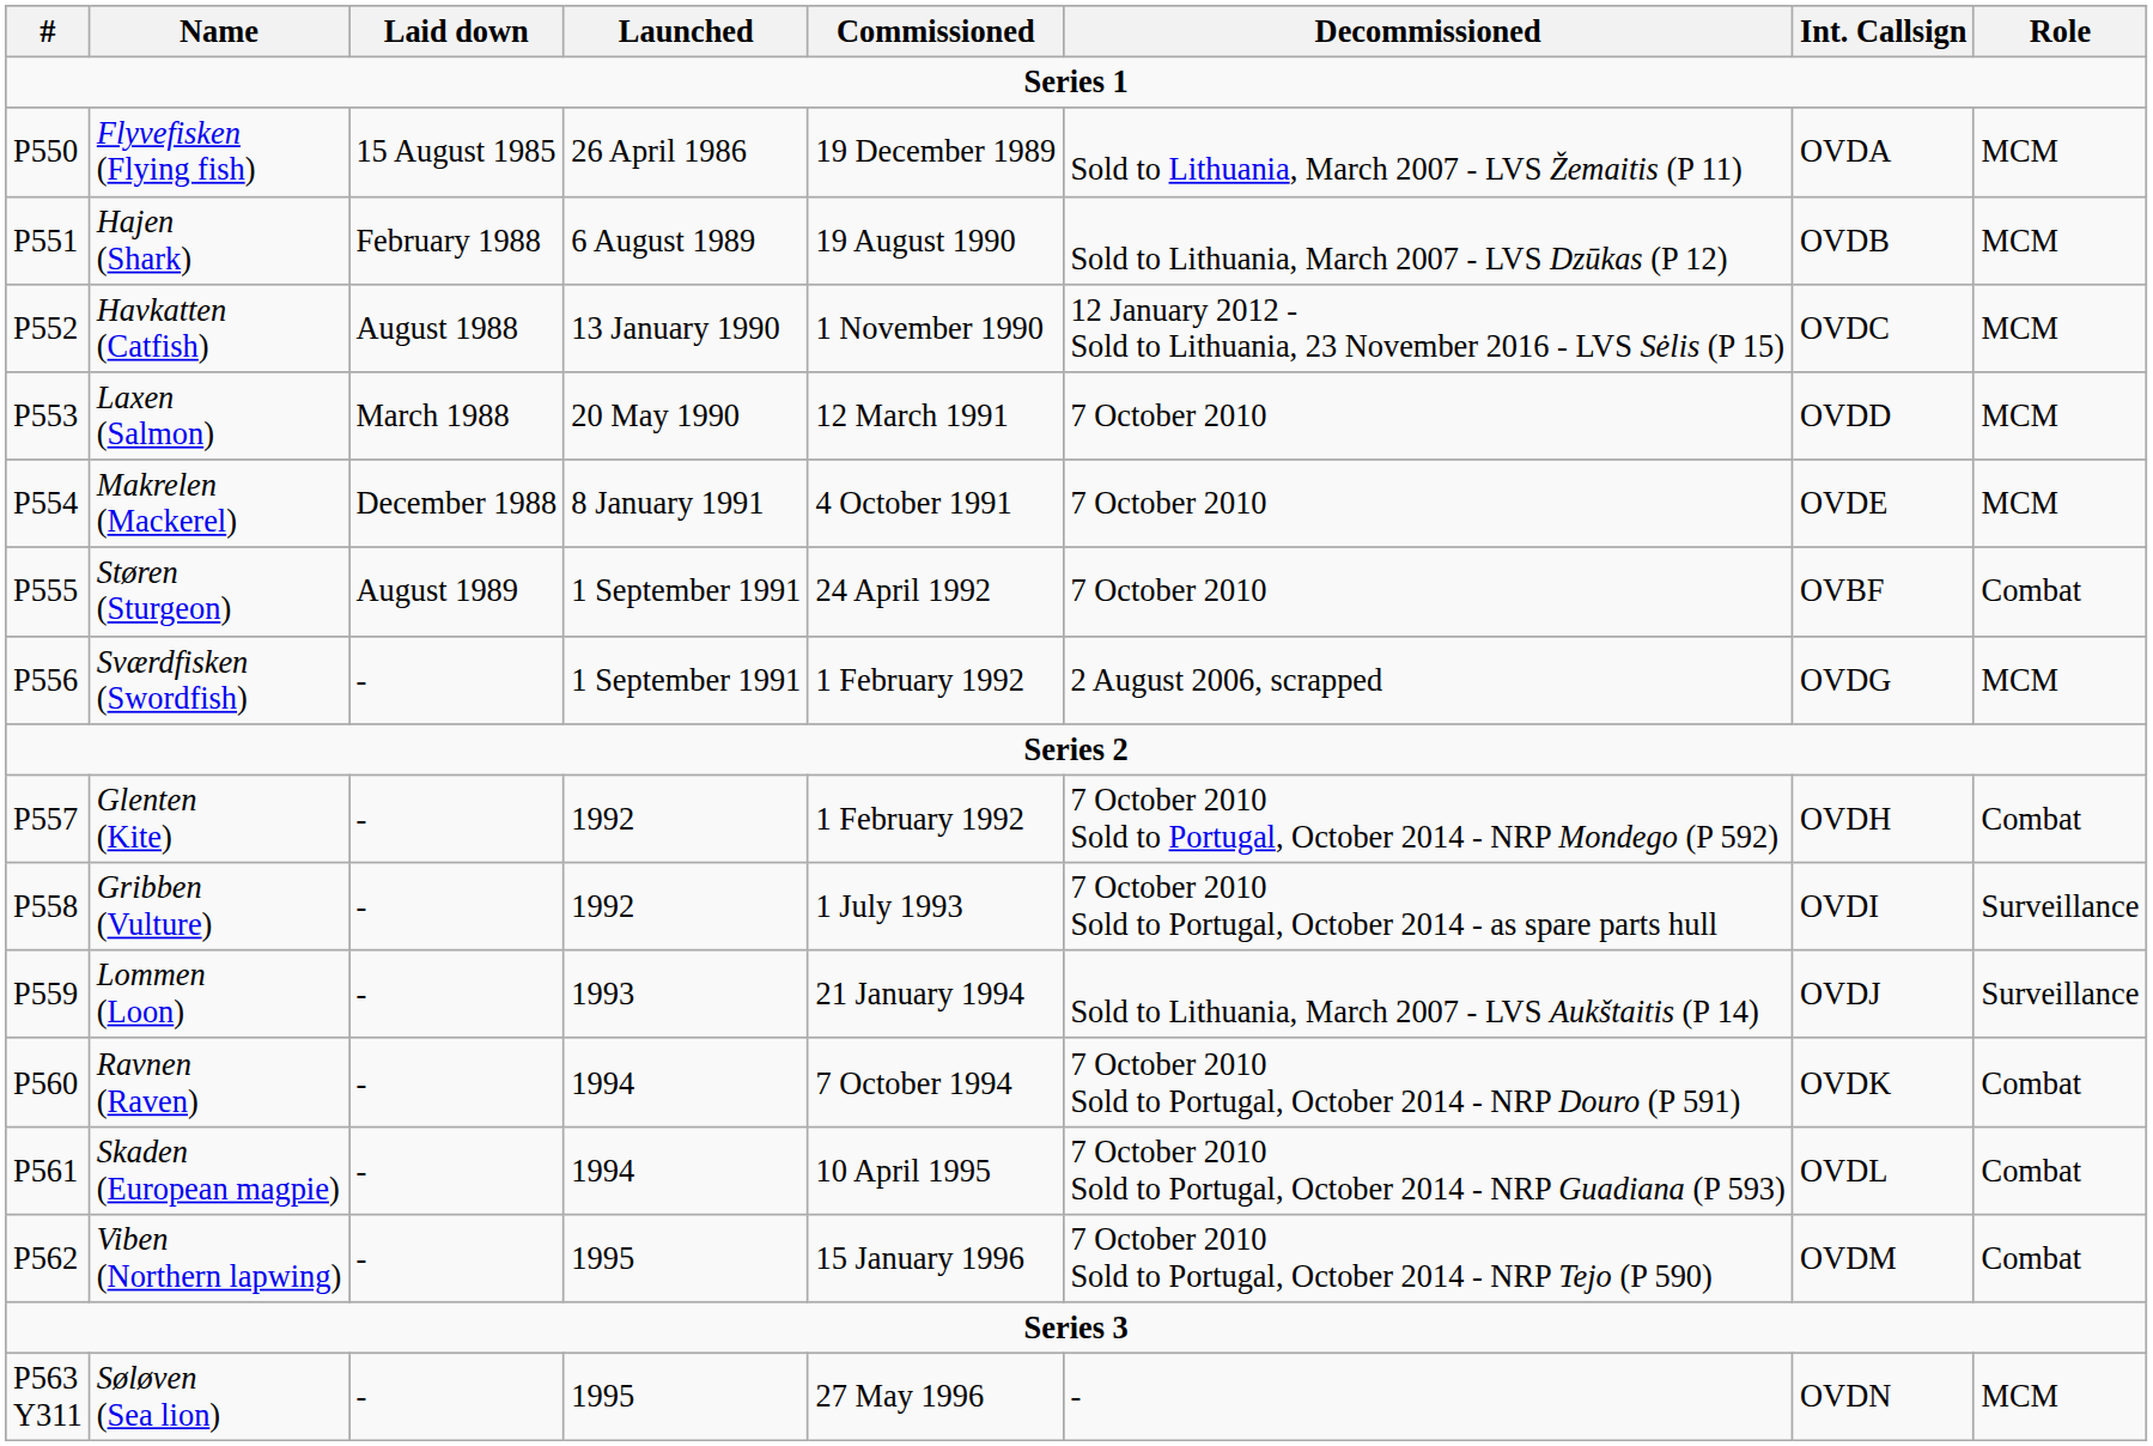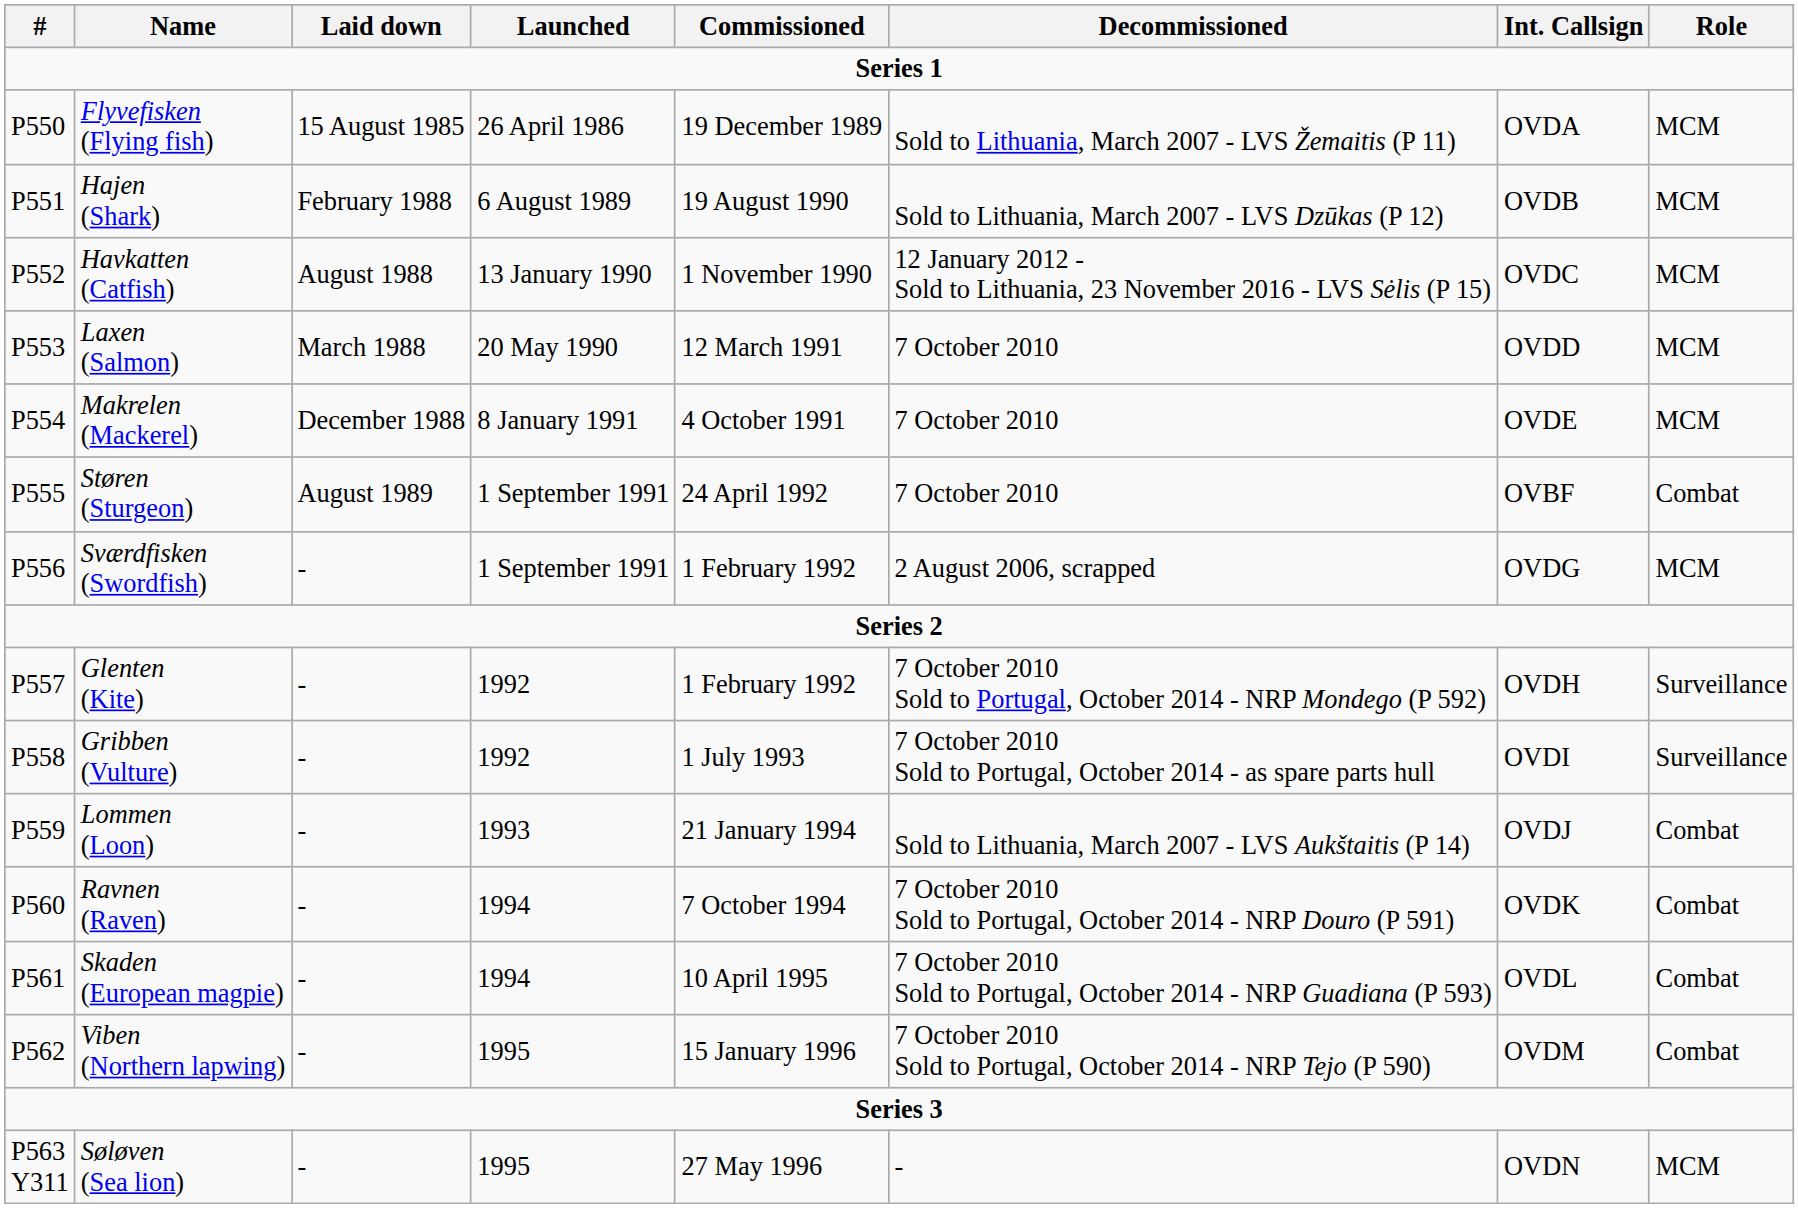Glenten (Kite) | Role: Combat -> Surveillance
Lommen (Loon) | Role: Surveillance -> Combat
